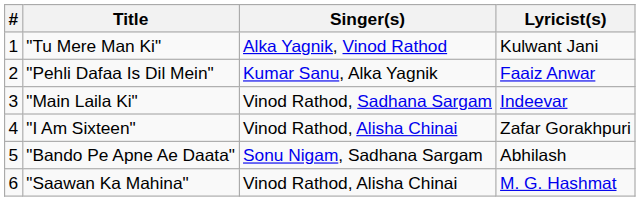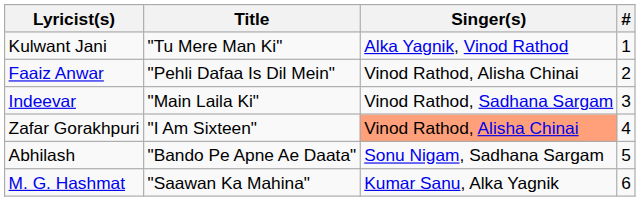columns swapped: # <-> Lyricist(s)
"Pehli Dafaa Is Dil Mein" | Singer(s): Kumar Sanu, Alka Yagnik -> Vinod Rathod, Alisha Chinai
"I Am Sixteen" | Singer(s): no background -> lightsalmon background
"Saawan Ka Mahina" | Singer(s): Vinod Rathod, Alisha Chinai -> Kumar Sanu, Alka Yagnik
